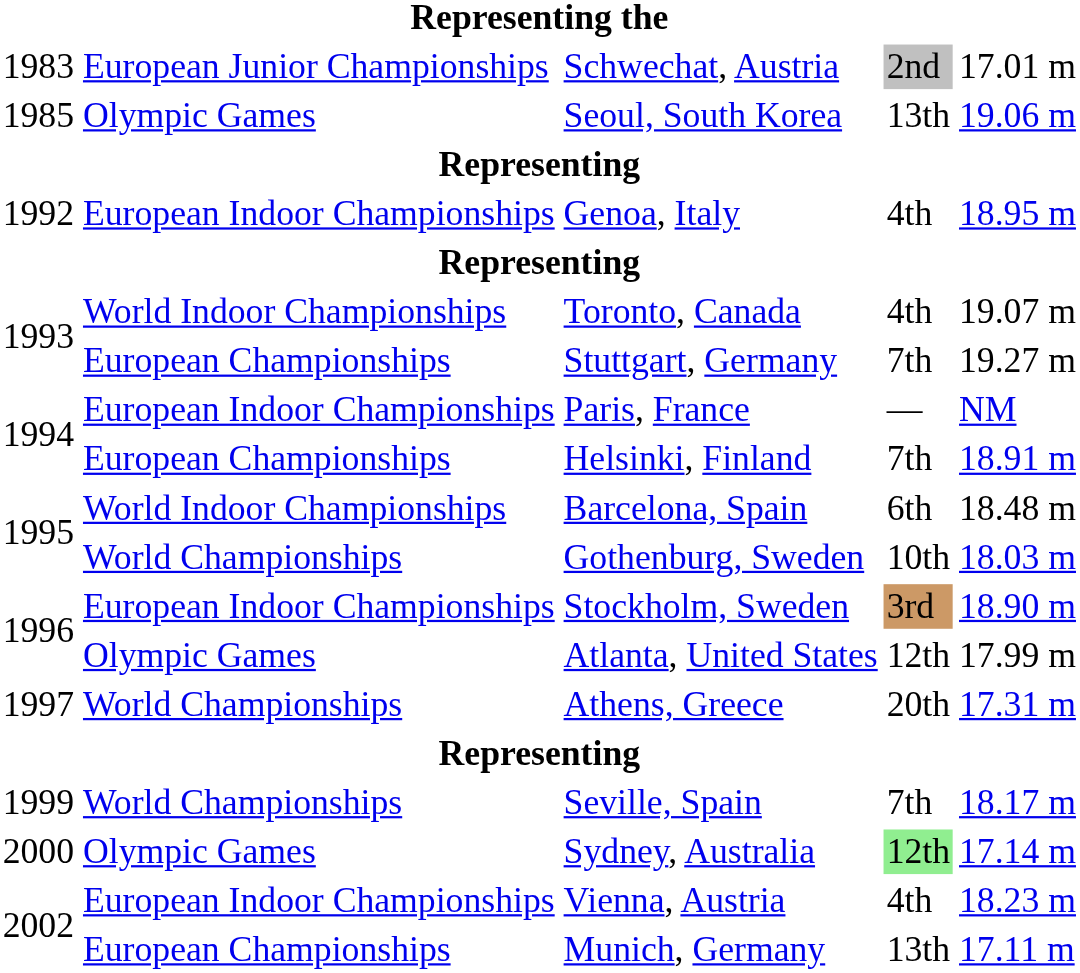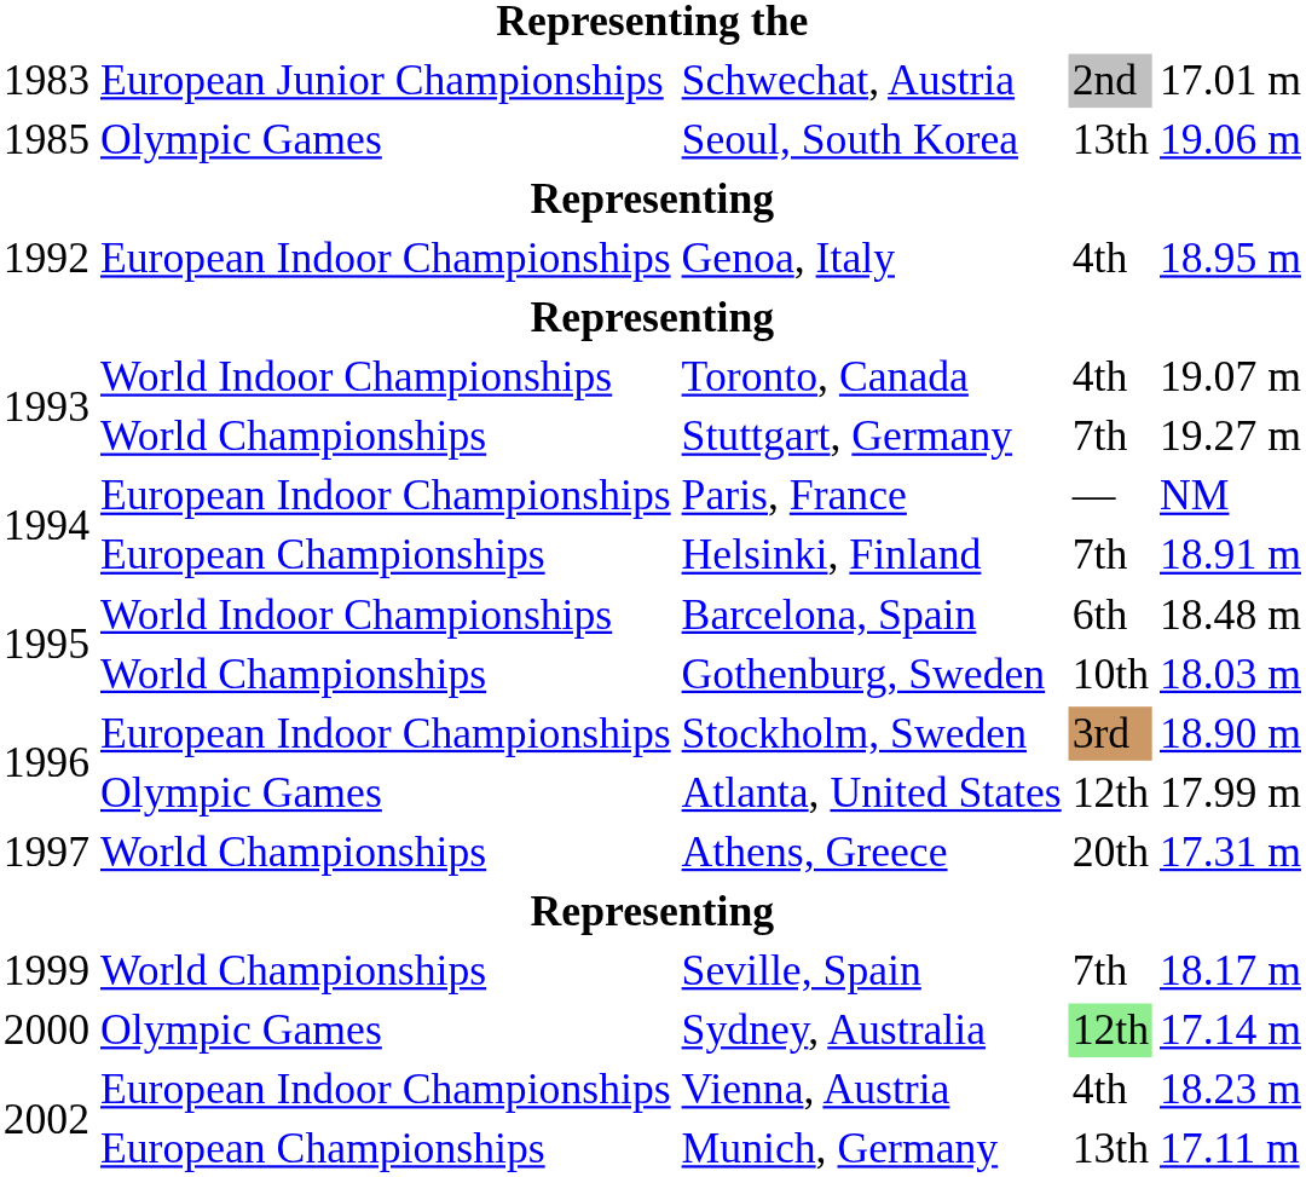Stuttgart, Germany | column 2: European Championships -> World Championships
